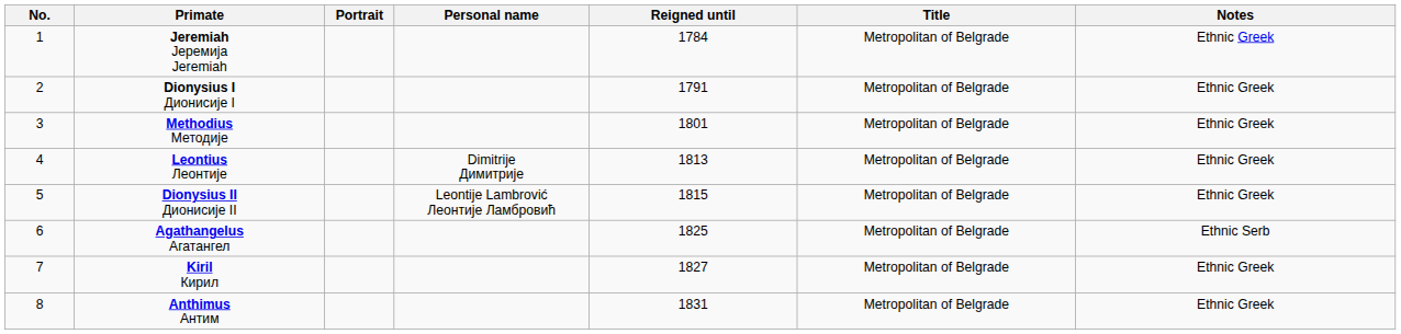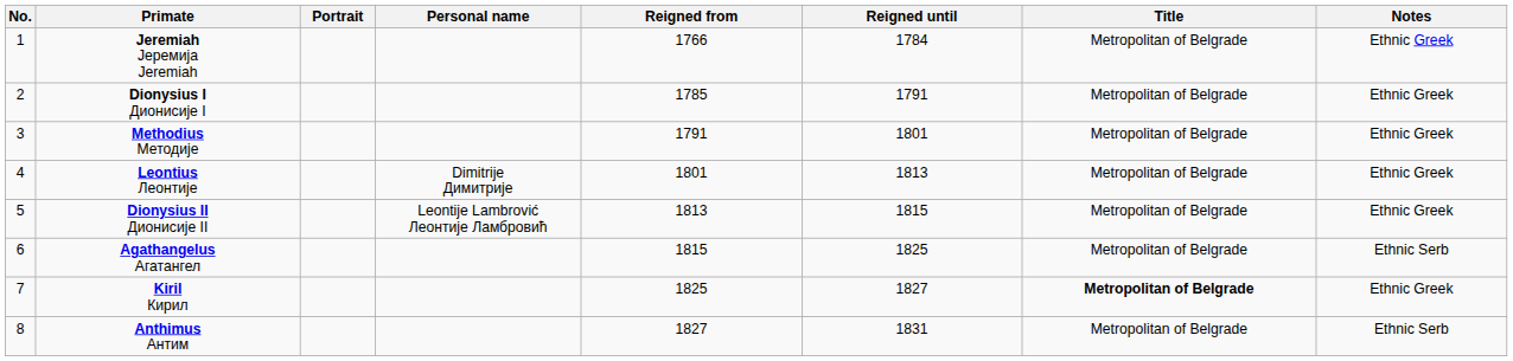+ column: Reigned from | 1766 | 1785 | 1791 | 1801 | 1813 | 1815 | 1825 | 1827
Kiril Кирил | Title: normal -> bold
Anthimus Антим | Notes: Ethnic Greek -> Ethnic Serb
